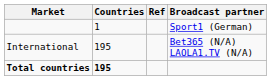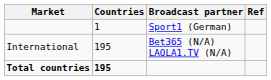columns swapped: Broadcast partner <-> Ref
